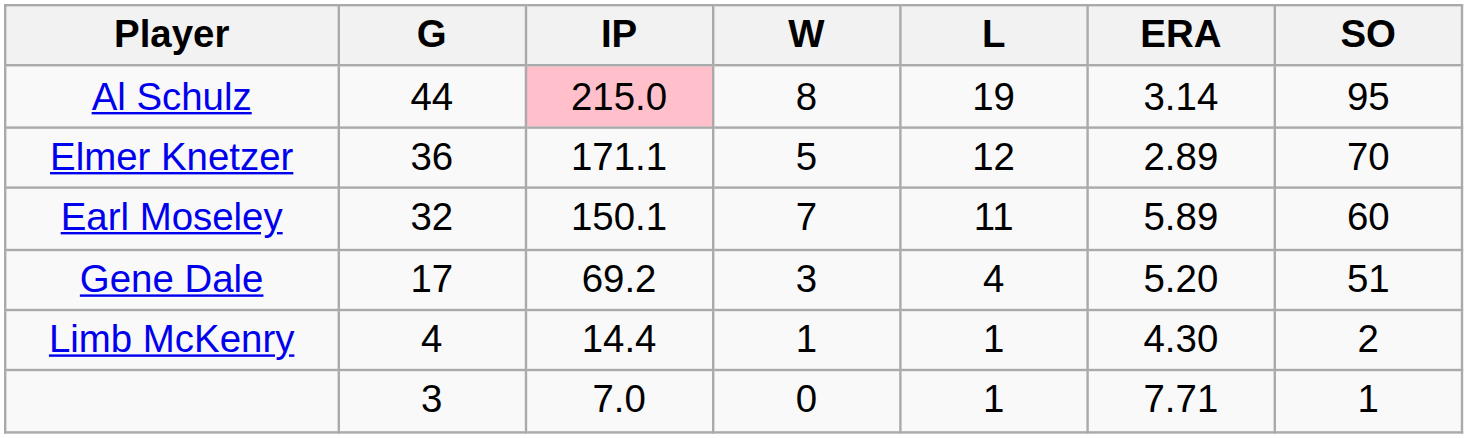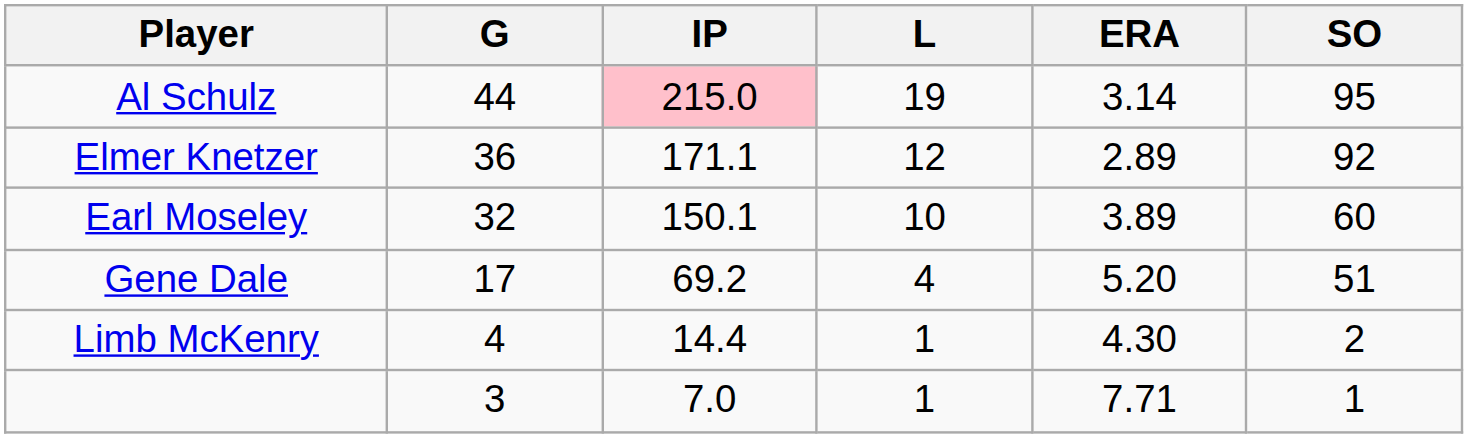- column: W | 8 | 5 | 7 | 3 | 1 | 0
Elmer Knetzer | SO: 70 -> 92
Earl Moseley | L: 11 -> 10
Earl Moseley | ERA: 5.89 -> 3.89
